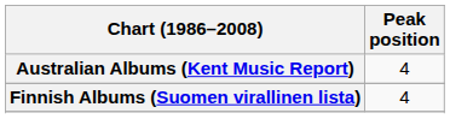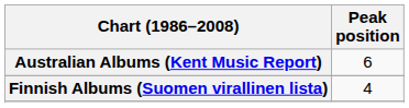Australian Albums (Kent Music Report) | Peak position: 4 -> 6
